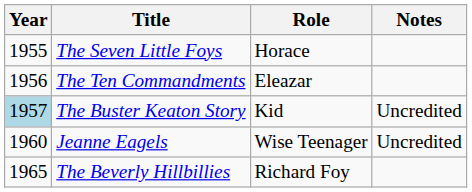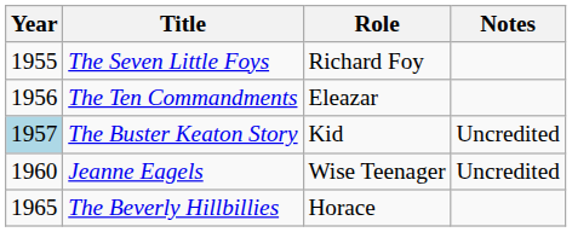The Seven Little Foys | Role: Horace -> Richard Foy
The Beverly Hillbillies | Role: Richard Foy -> Horace
